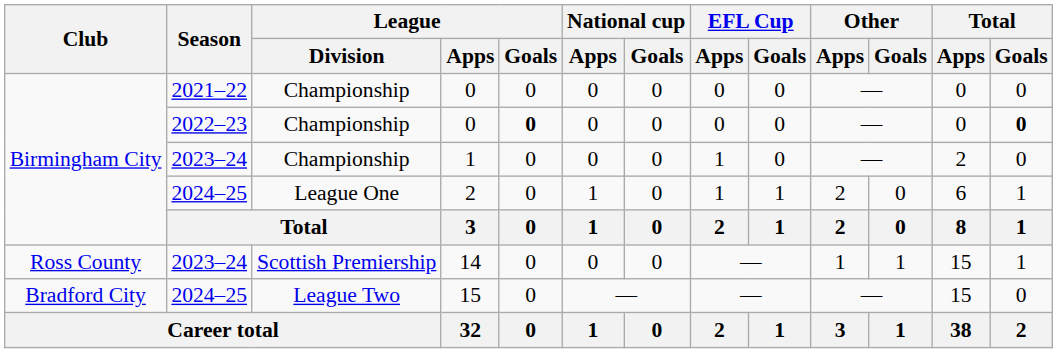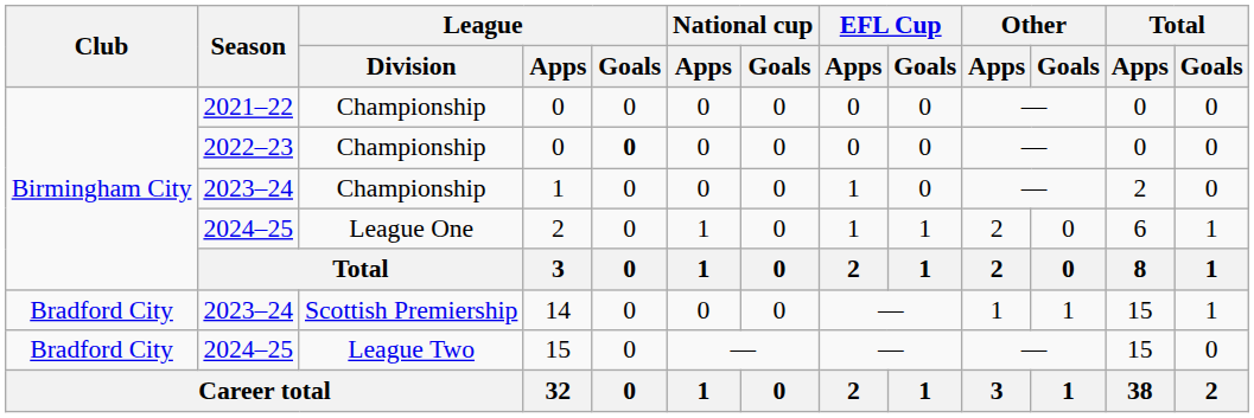2022–23 / 0 | Total / Goals: bold -> normal
14 | Club: Ross County -> Bradford City
